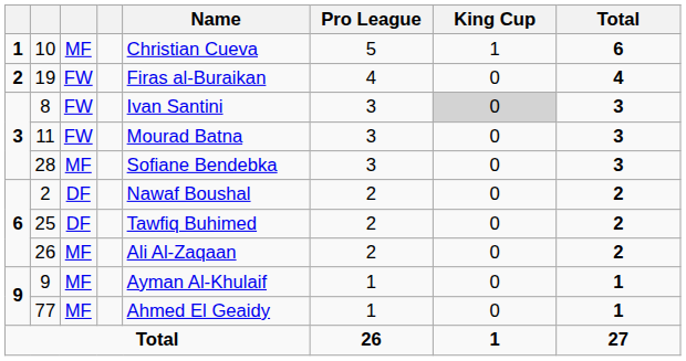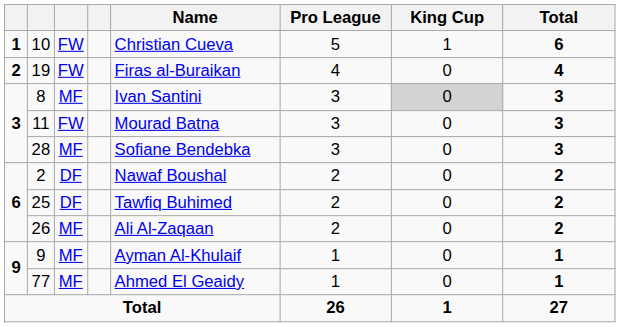10 | column 3: MF -> FW
8 | column 3: FW -> MF
